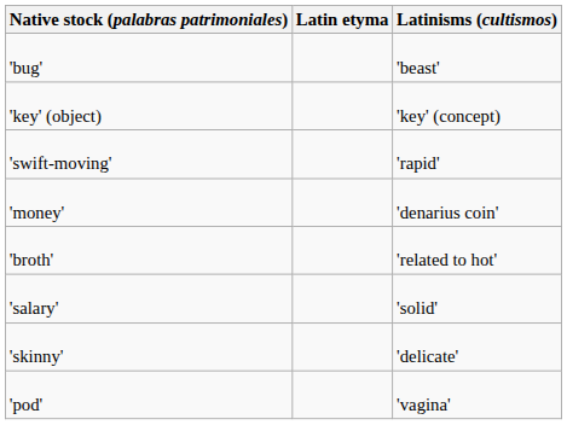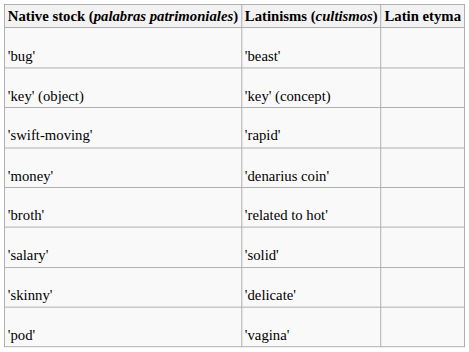columns swapped: Latinisms (cultismos) <-> Latin etyma
